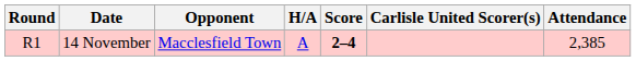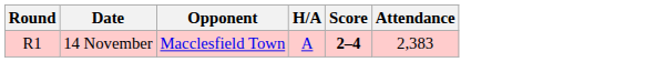- column: Carlisle United Scorer(s)
14 November | Attendance: 2,385 -> 2,383
